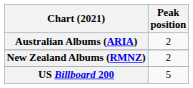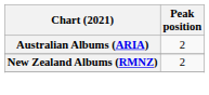- row: US Billboard 200 | 5
